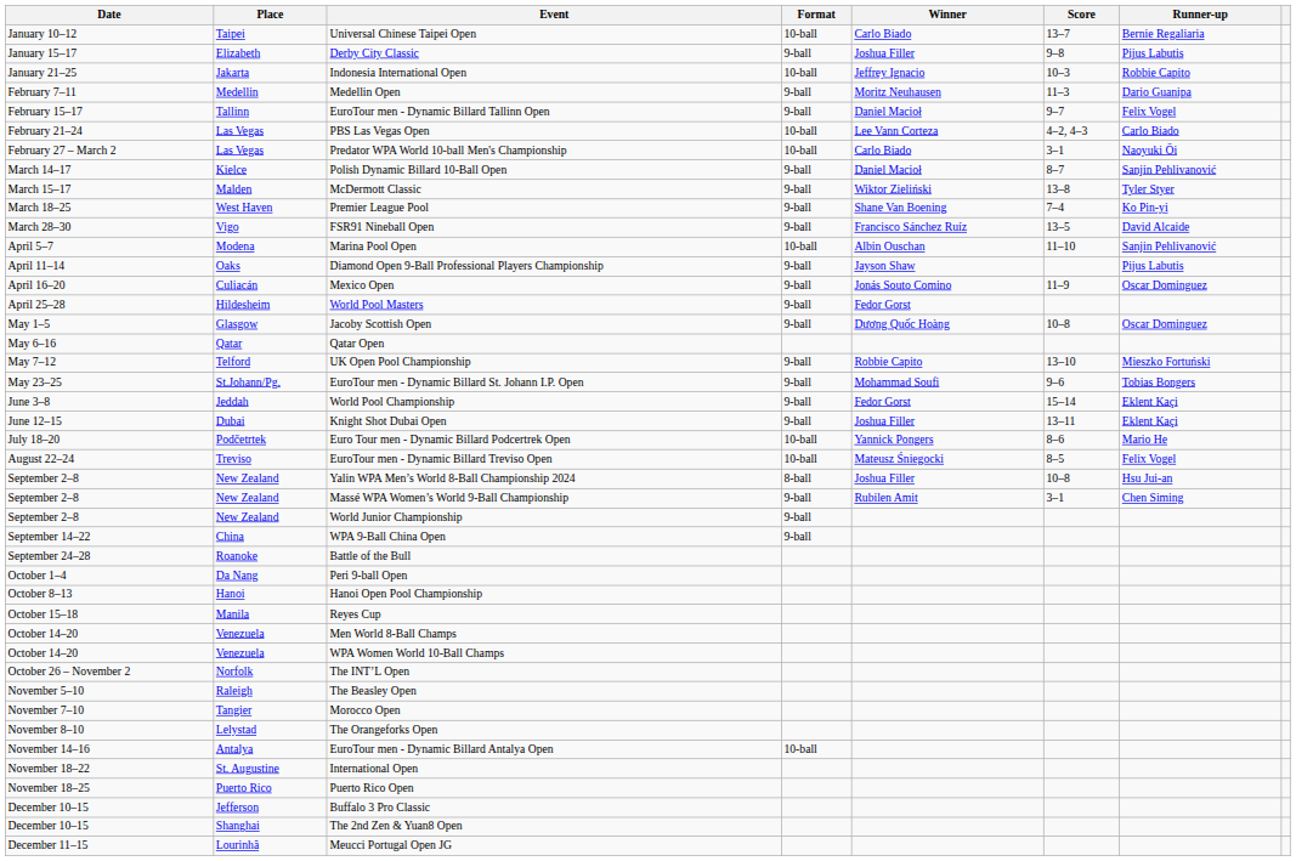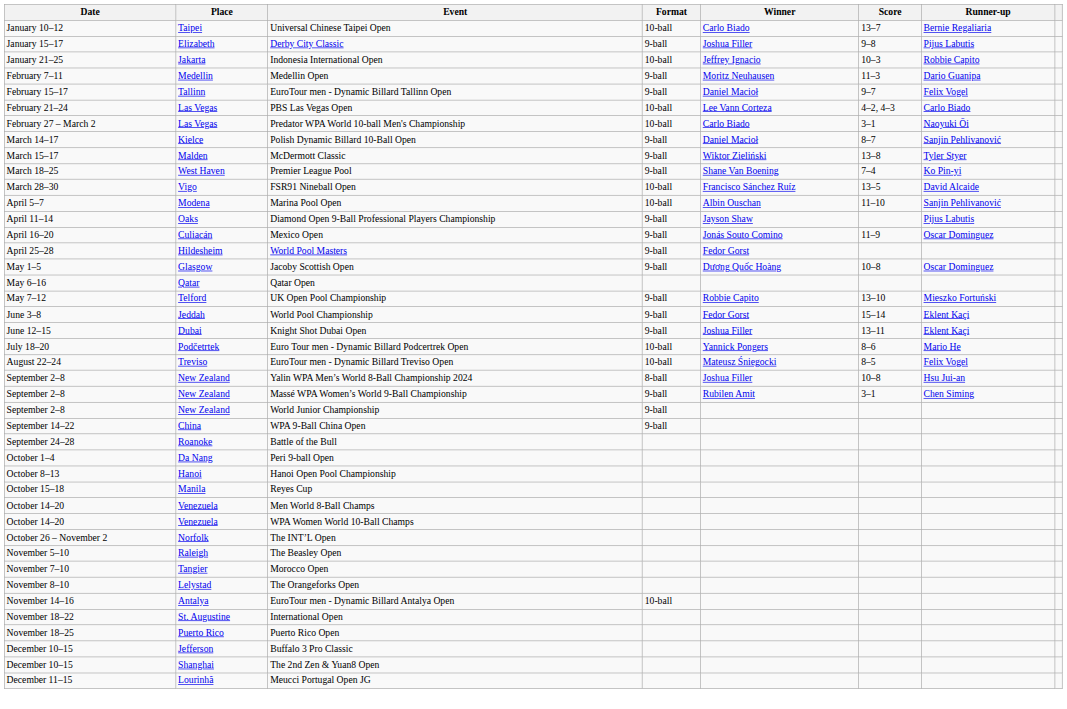FSR91 Nineball Open | Format: 9-ball -> 10-ball
- row: May 23–25 | St.Johann/Pg. | EuroTour men - Dynamic Billard St. Johann I.P. Open | 9-ball | Mohammad Soufi | 9–6 | Tobias Bongers
